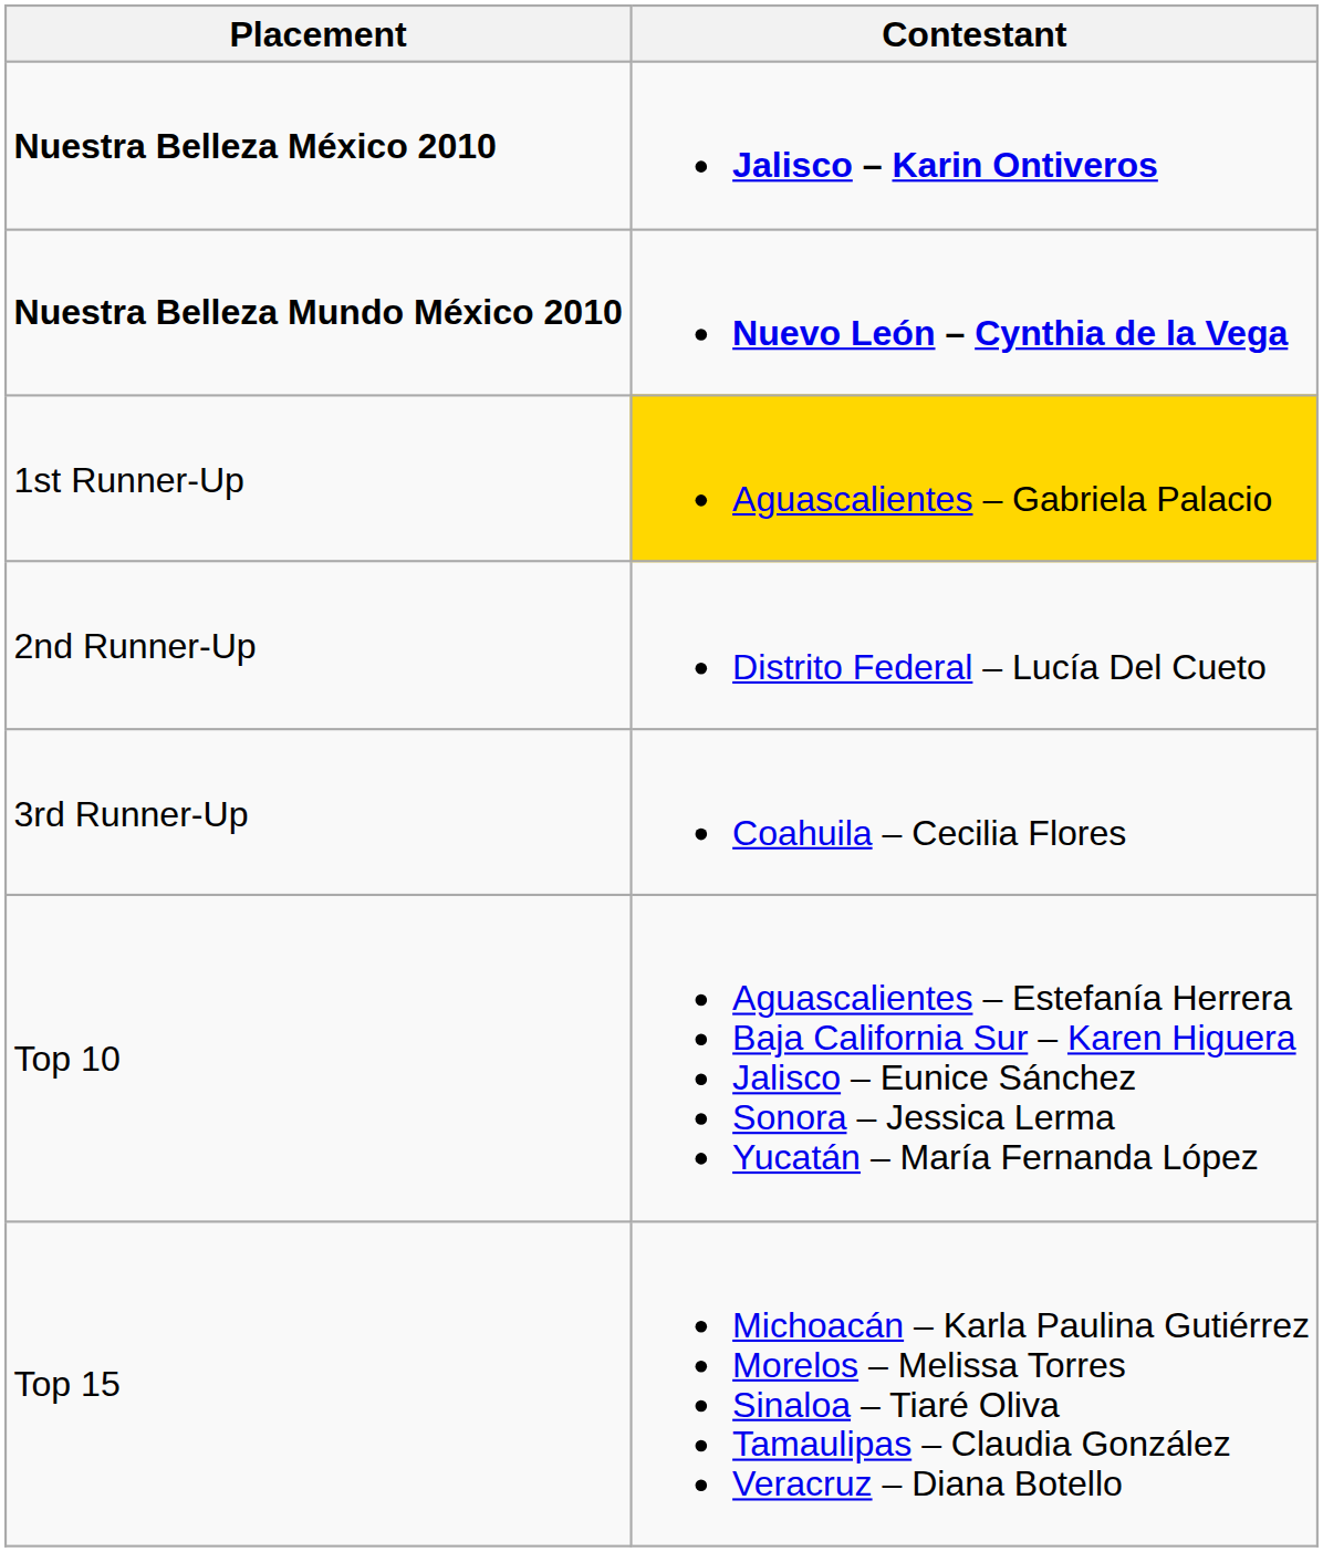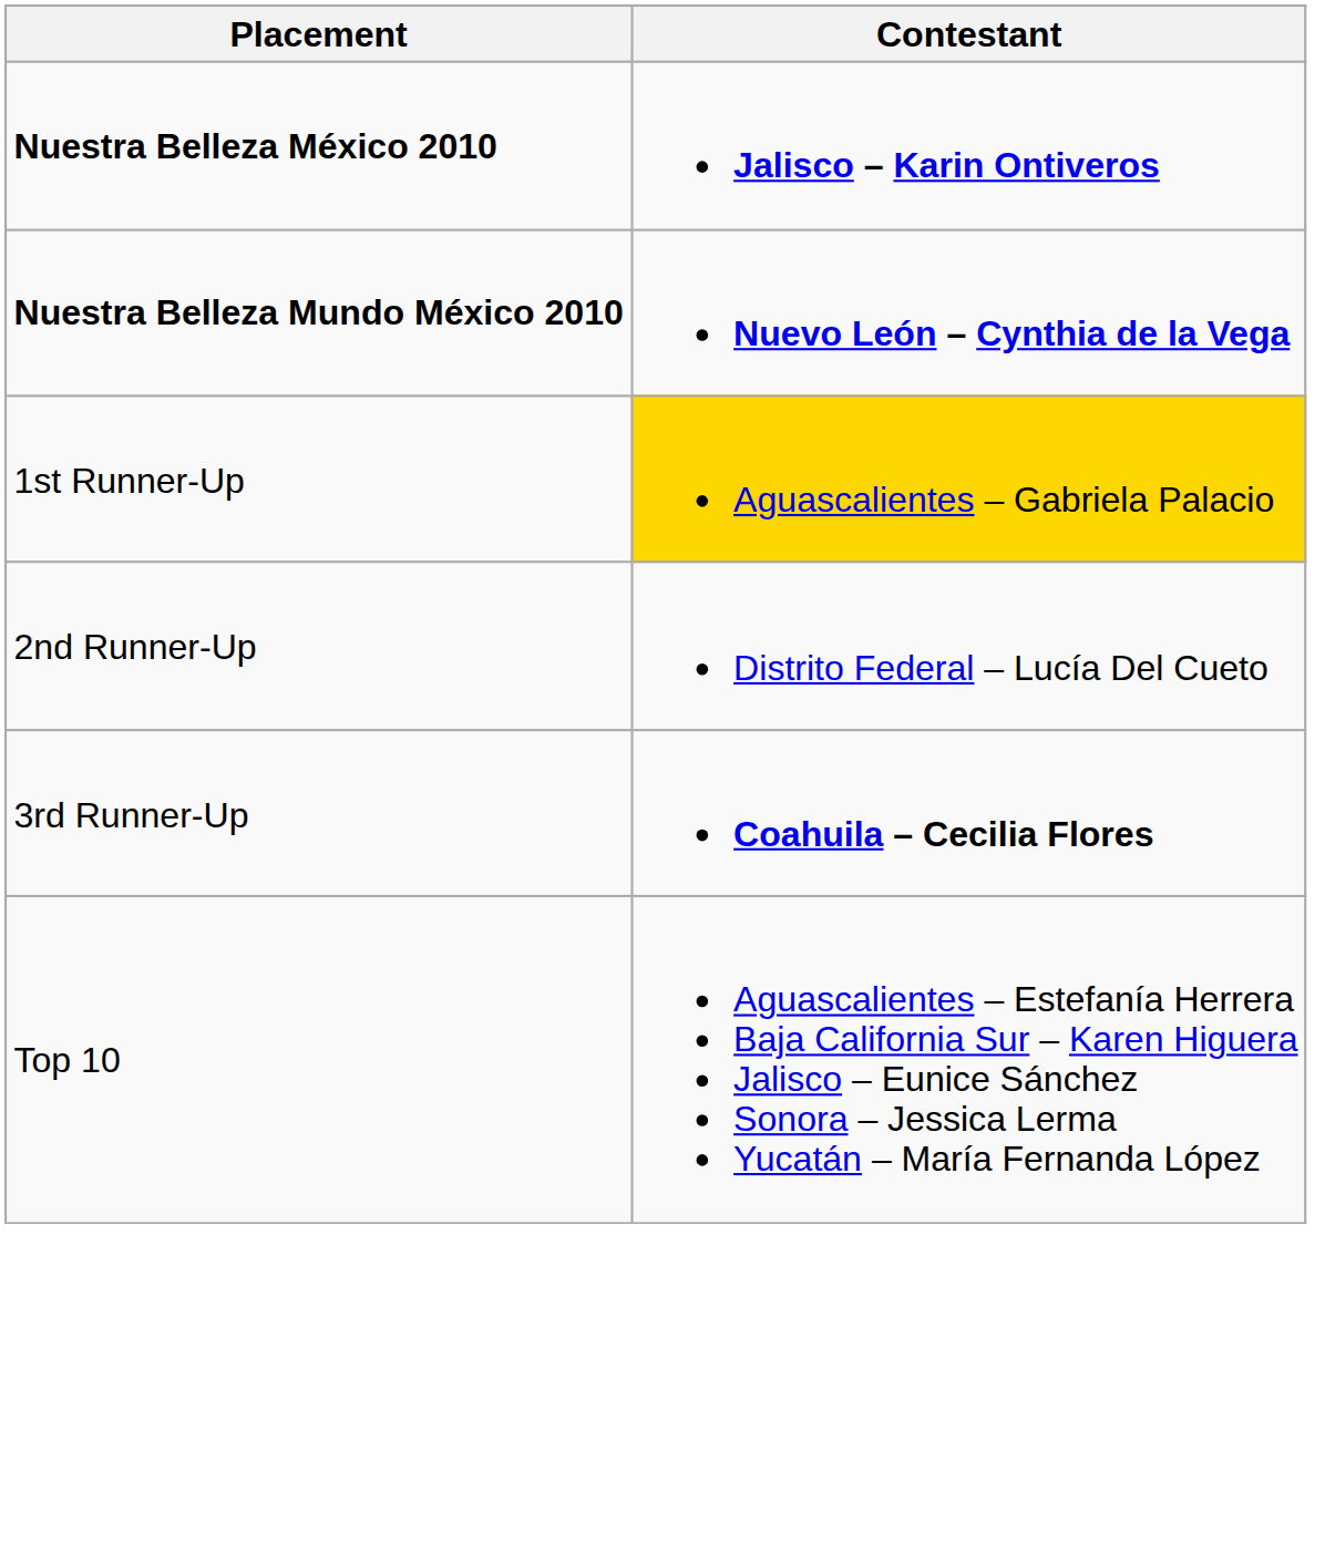3rd Runner-Up | Contestant: normal -> bold
- row: Top 15 | Michoacán – Karla Paulina Gutiérrez Morelos – Melissa Torres Sinaloa – Tiaré Oliva Tamaulipas – Claudia González Veracruz – Diana Botello
